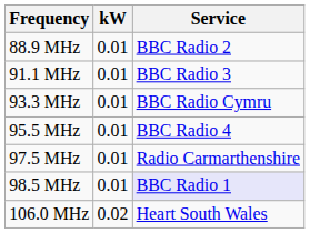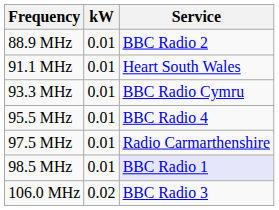91.1 MHz | Service: BBC Radio 3 -> Heart South Wales
106.0 MHz | Service: Heart South Wales -> BBC Radio 3
